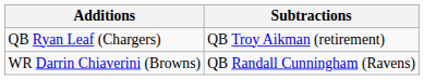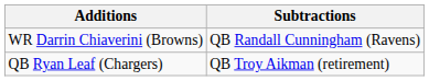rows swapped: WR Darrin Chiaverini (Browns) <-> QB Ryan Leaf (Chargers)
